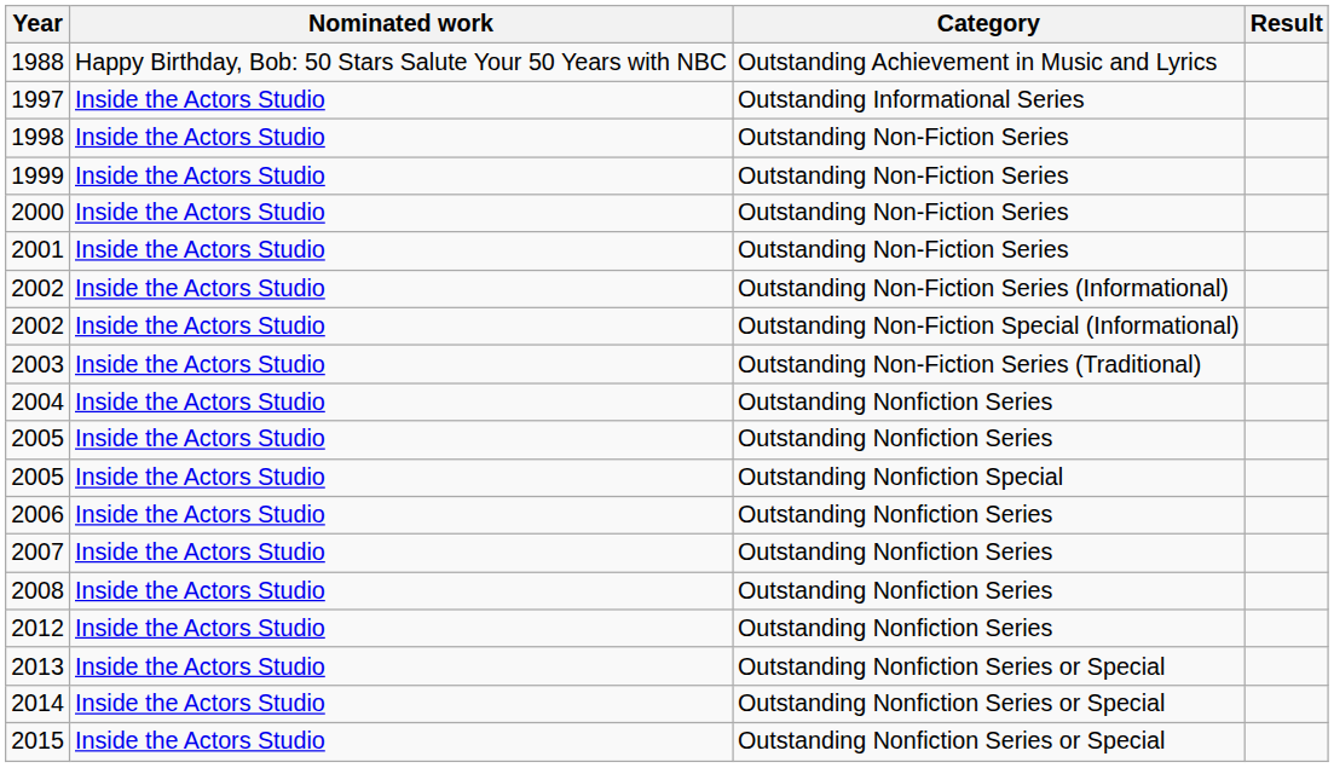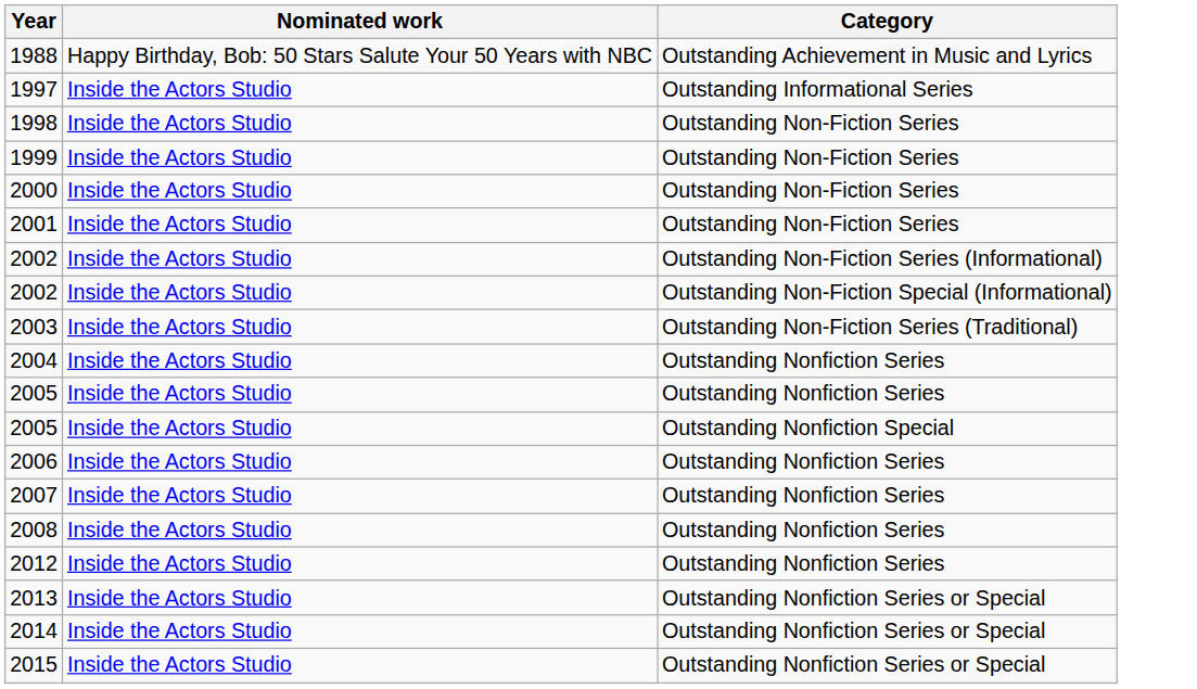- column: Result
